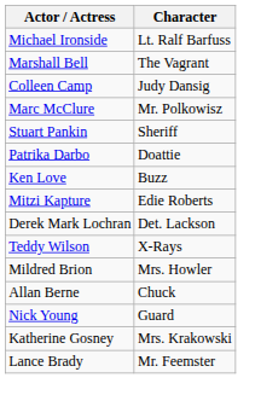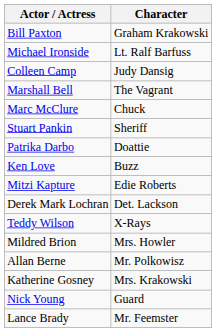+ row: Bill Paxton | Graham Krakowski
rows swapped: Marshall Bell <-> Colleen Camp
Marc McClure | Character: Mr. Polkowisz -> Chuck
Allan Berne | Character: Chuck -> Mr. Polkowisz
rows swapped: Katherine Gosney <-> Nick Young
